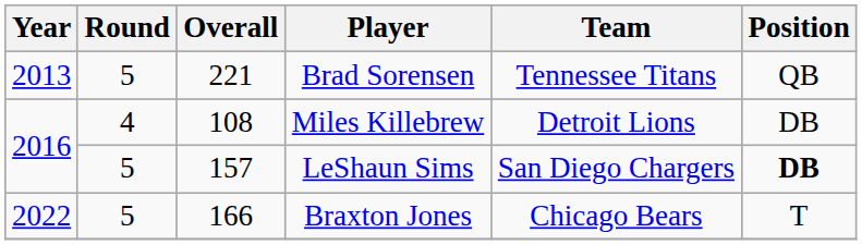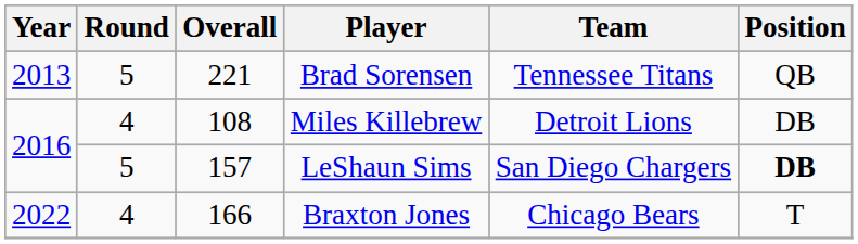Braxton Jones | Round: 5 -> 4
